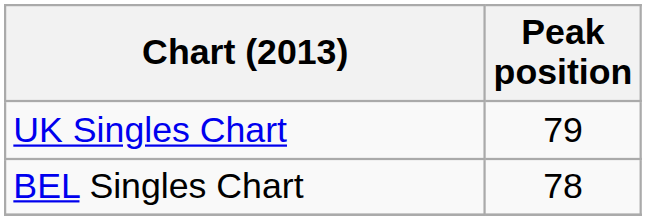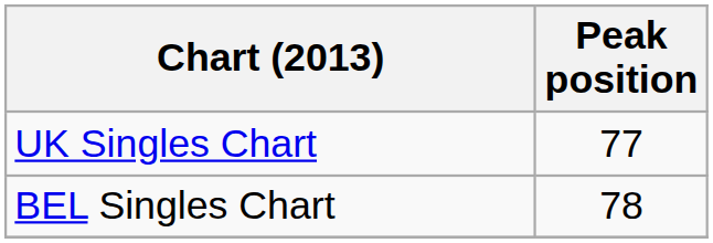UK Singles Chart | Peak position: 79 -> 77
